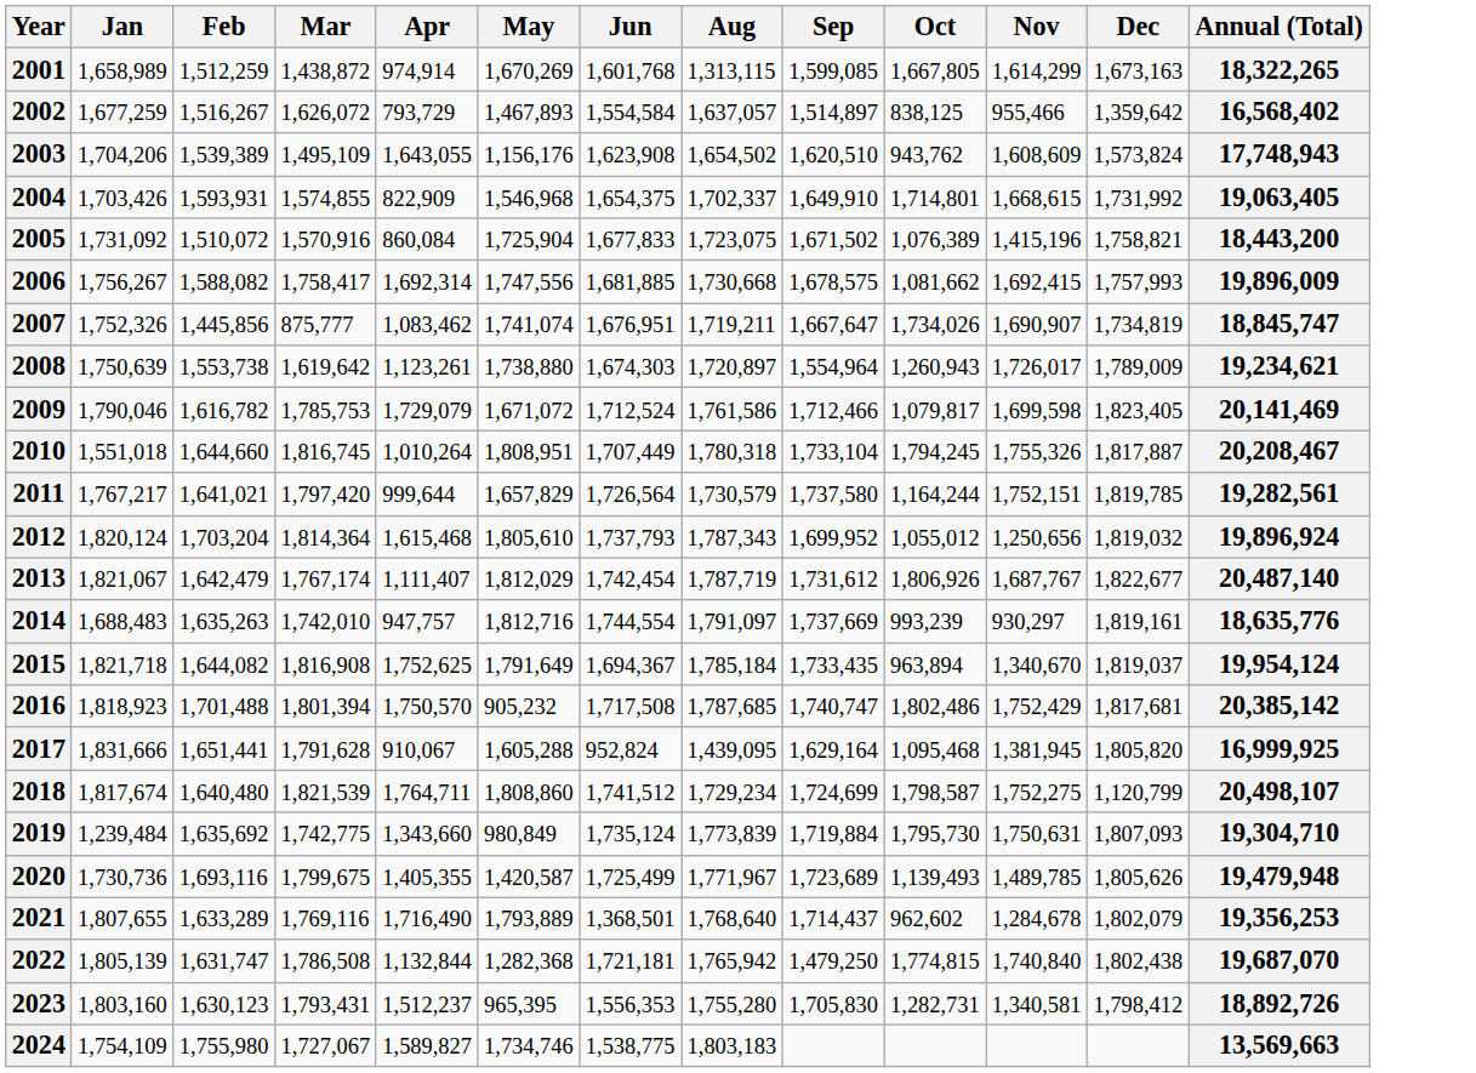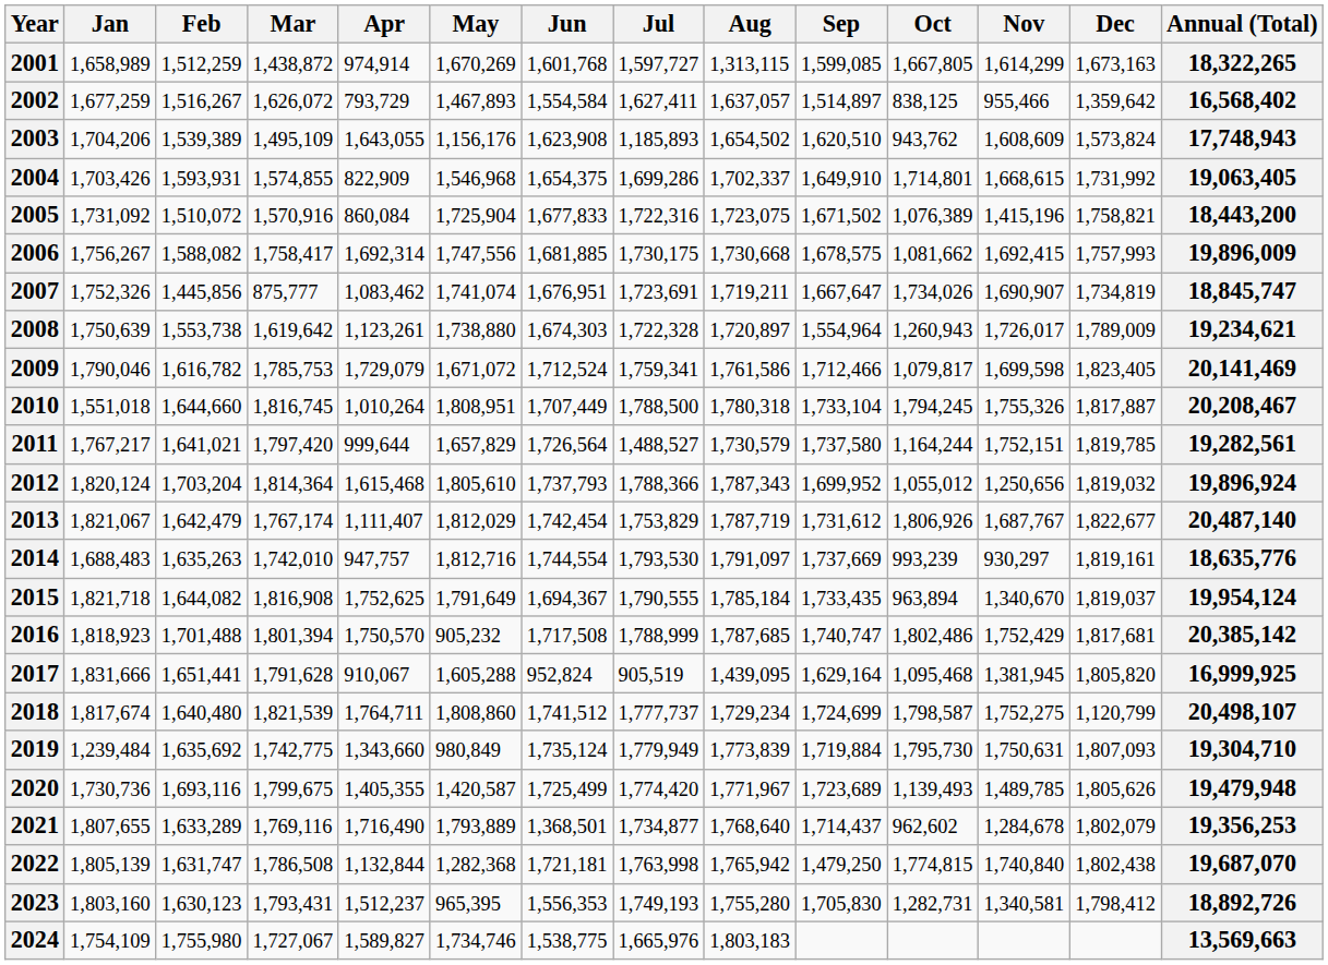+ column: Jul | 1,597,727 | 1,627,411 | 1,185,893 | 1,699,286 | 1,722,316 | 1,730,175 | 1,723,691 | 1,722,328 | 1,759,341 | 1,788,500 | 1,488,527 | 1,788,366 | 1,753,829 | 1,793,530 | 1,790,555 | 1,788,999 | 905,519 | 1,777,737 | 1,779,949 | 1,774,420 | 1,734,877 | 1,763,998 | 1,749,193 | 1,665,976
